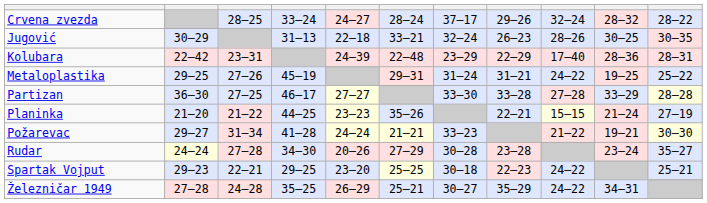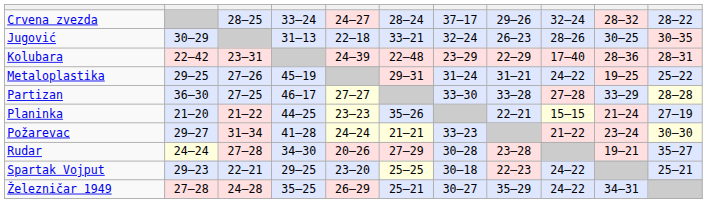Požarevac | column 10: 19–21 -> 23–24
Rudar | column 10: 23–24 -> 19–21
